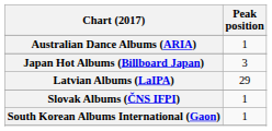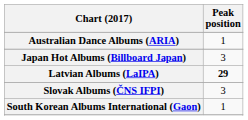Latvian Albums (LaIPA) | Peak position: normal -> bold
Slovak Albums (ČNS IFPI) | Peak position: 1 -> 3
